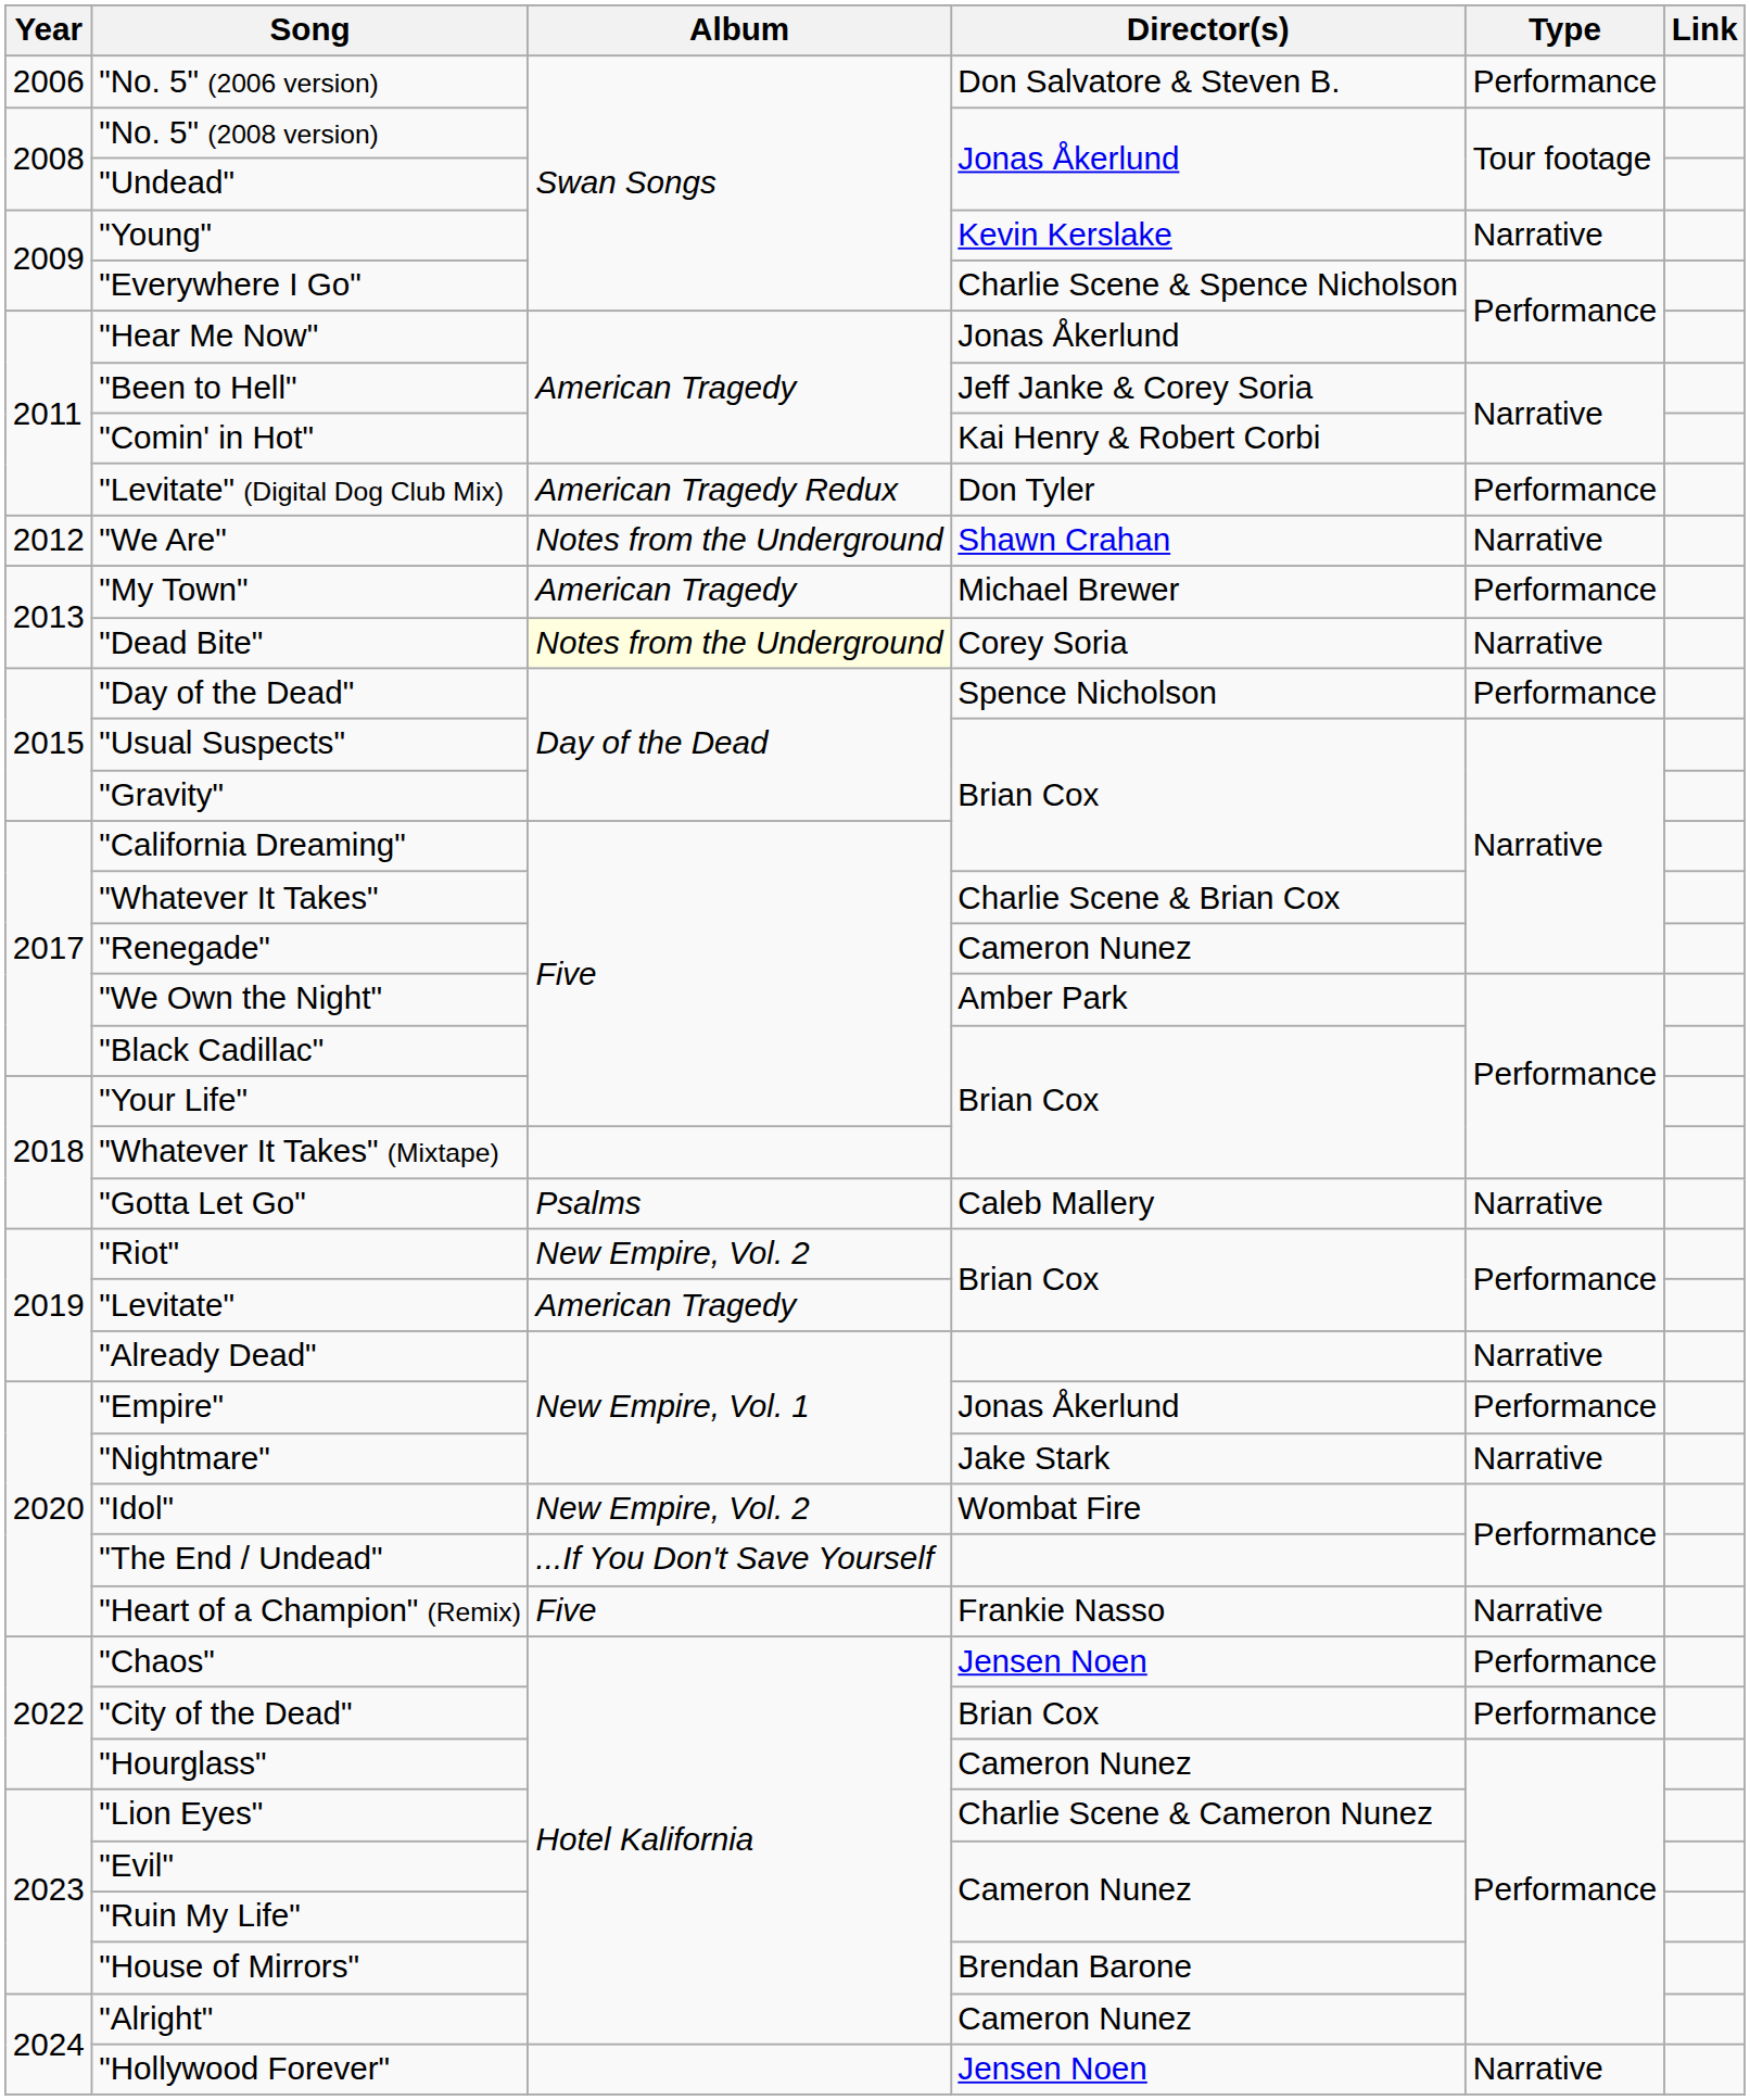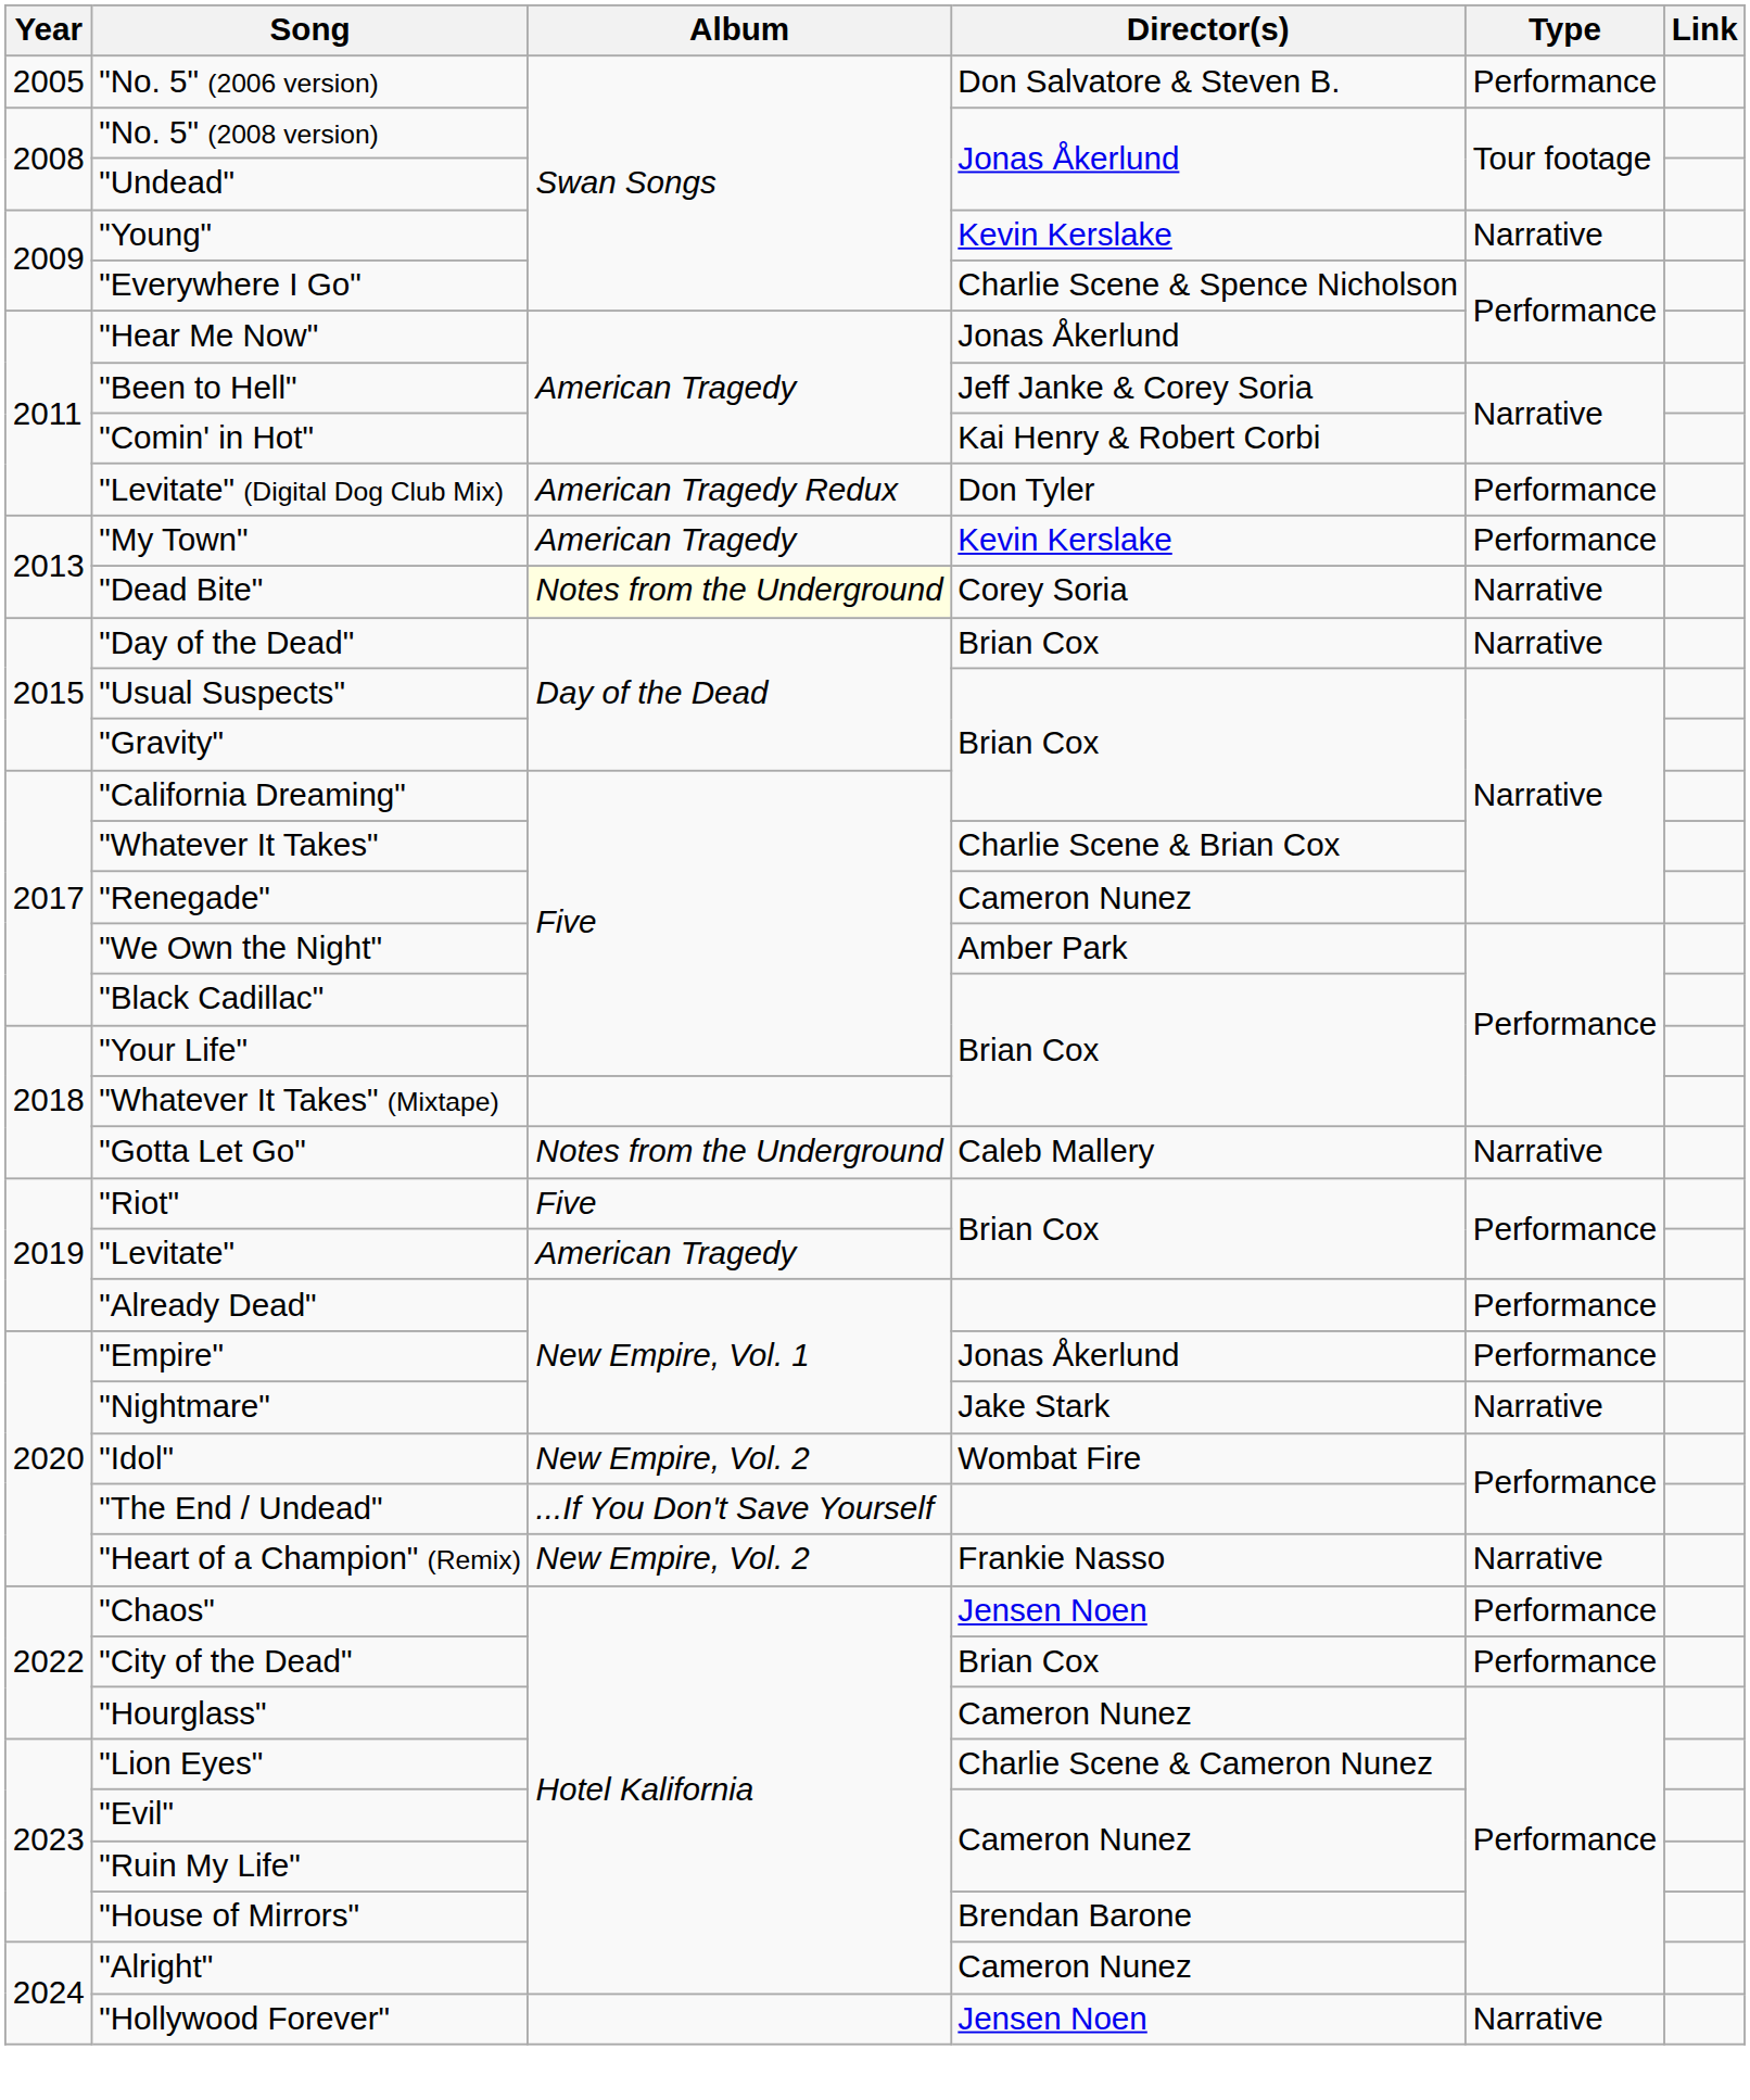"No. 5" (2006 version) | Year: 2006 -> 2005
- row: 2012 | "We Are" | Notes from the Underground | Shawn Crahan | Narrative
"My Town" | Director(s): Michael Brewer -> Kevin Kerslake
"Day of the Dead" | Director(s): Spence Nicholson -> Brian Cox
"Day of the Dead" | Type: Performance -> Narrative
"Gotta Let Go" | Album: Psalms -> Notes from the Underground
"Riot" | Album: New Empire, Vol. 2 -> Five
"Already Dead" | Type: Narrative -> Performance
"Heart of a Champion" (Remix) | Album: Five -> New Empire, Vol. 2
